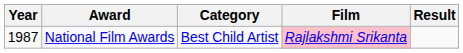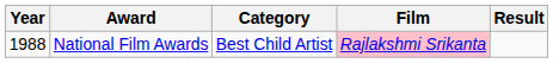National Film Awards | Year: 1987 -> 1988
